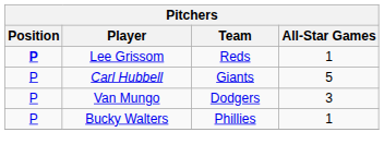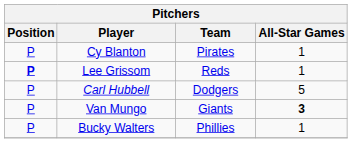+ row: P | Cy Blanton | Pirates | 1
Carl Hubbell | Team: Giants -> Dodgers
Van Mungo | Team: Dodgers -> Giants
Van Mungo | All-Star Games: normal -> bold
